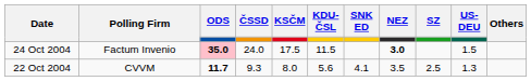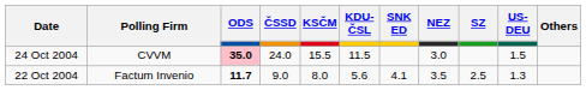24 Oct 2004 | Polling Firm: Factum Invenio -> CVVM
24 Oct 2004 | KSČM: 17.5 -> 15.5
24 Oct 2004 | NEZ: bold -> normal
22 Oct 2004 | Polling Firm: CVVM -> Factum Invenio
22 Oct 2004 | ČSSD: 9.3 -> 9.0
